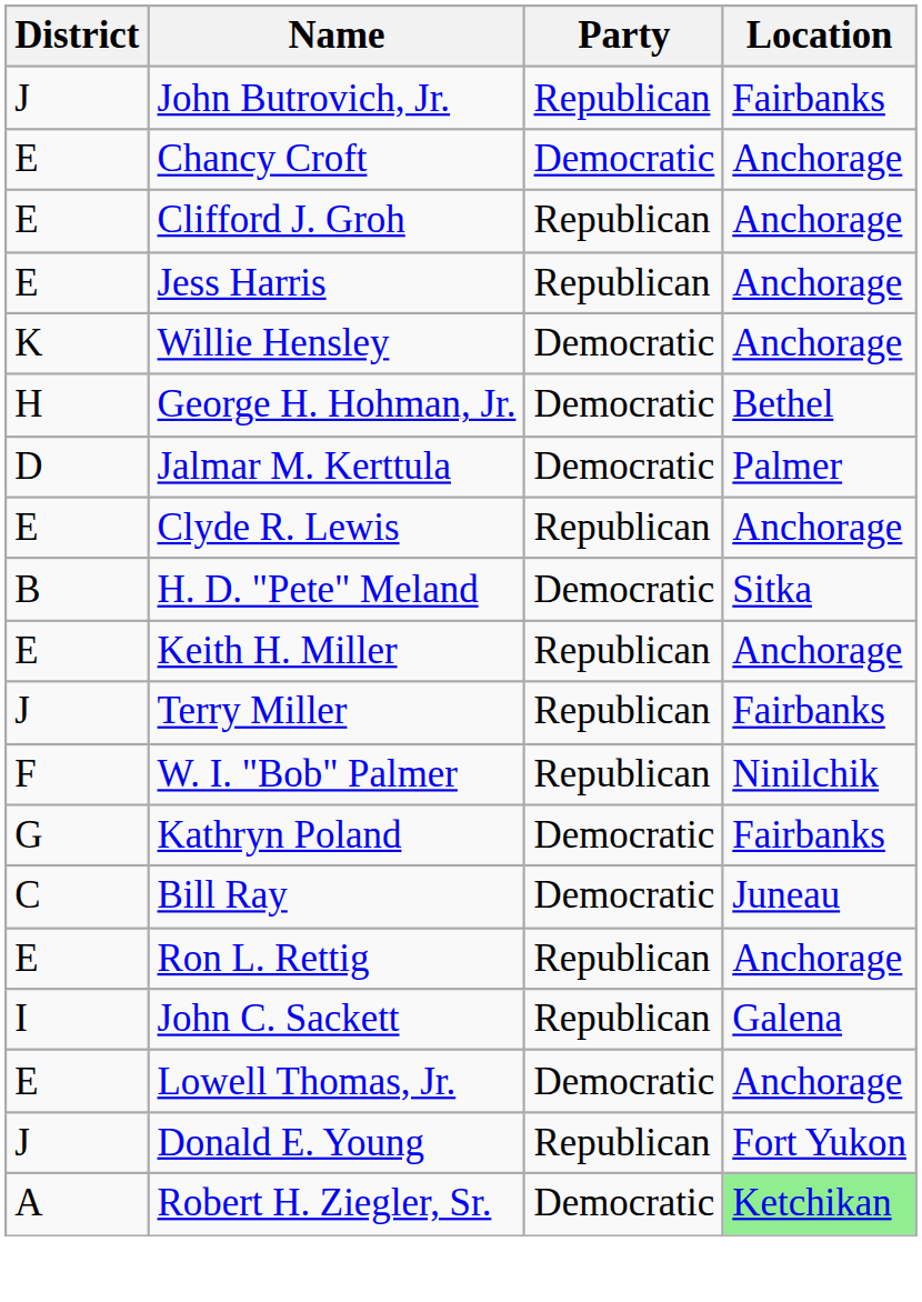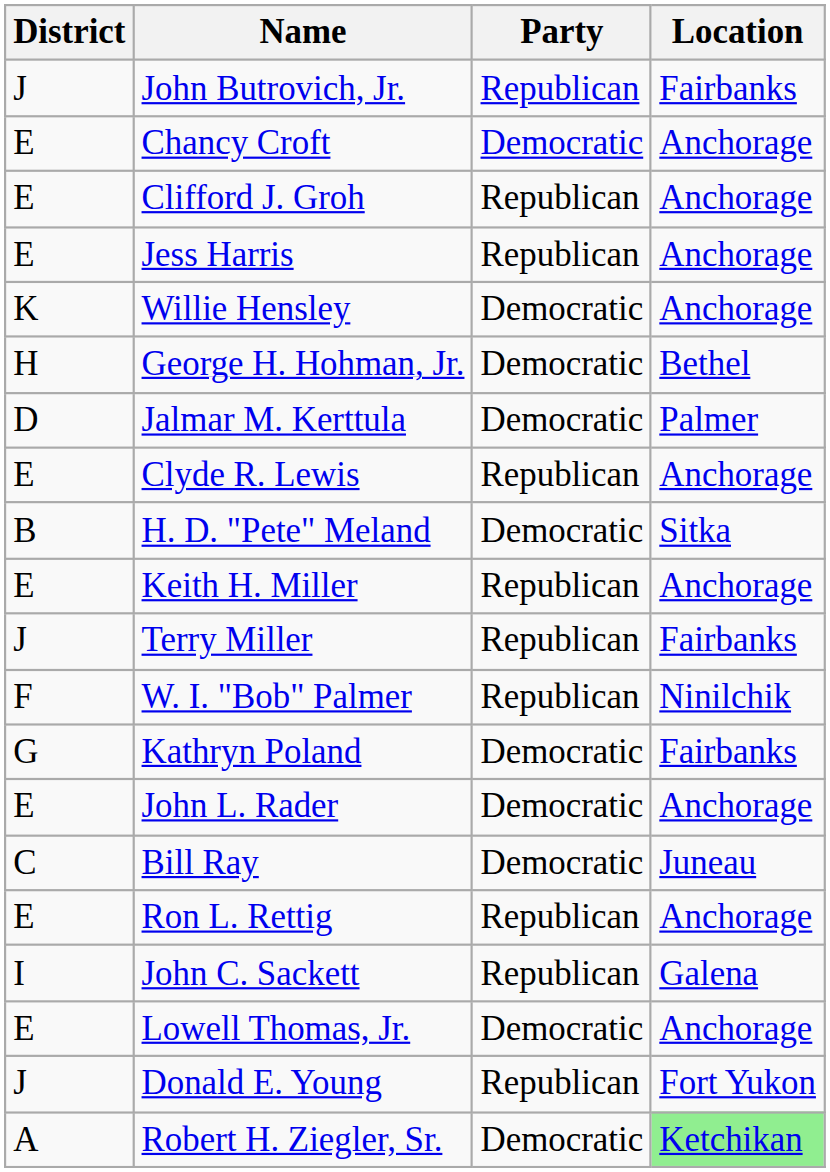+ row: E | John L. Rader | Democratic | Anchorage
